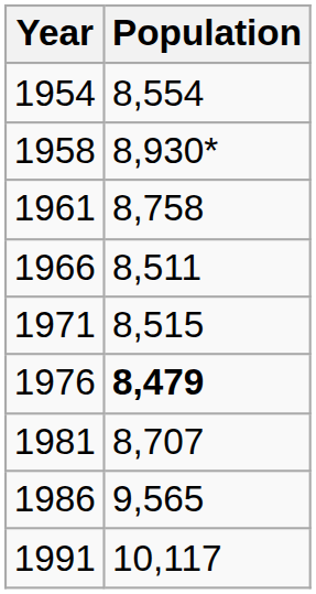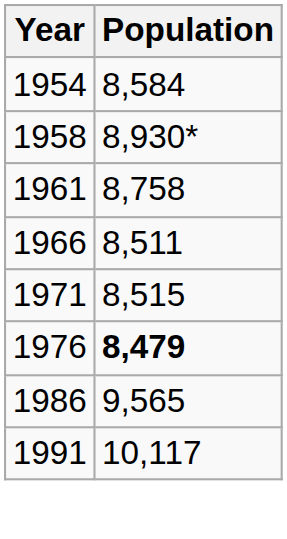1954 | Population: 8,554 -> 8,584
- row: 1981 | 8,707
